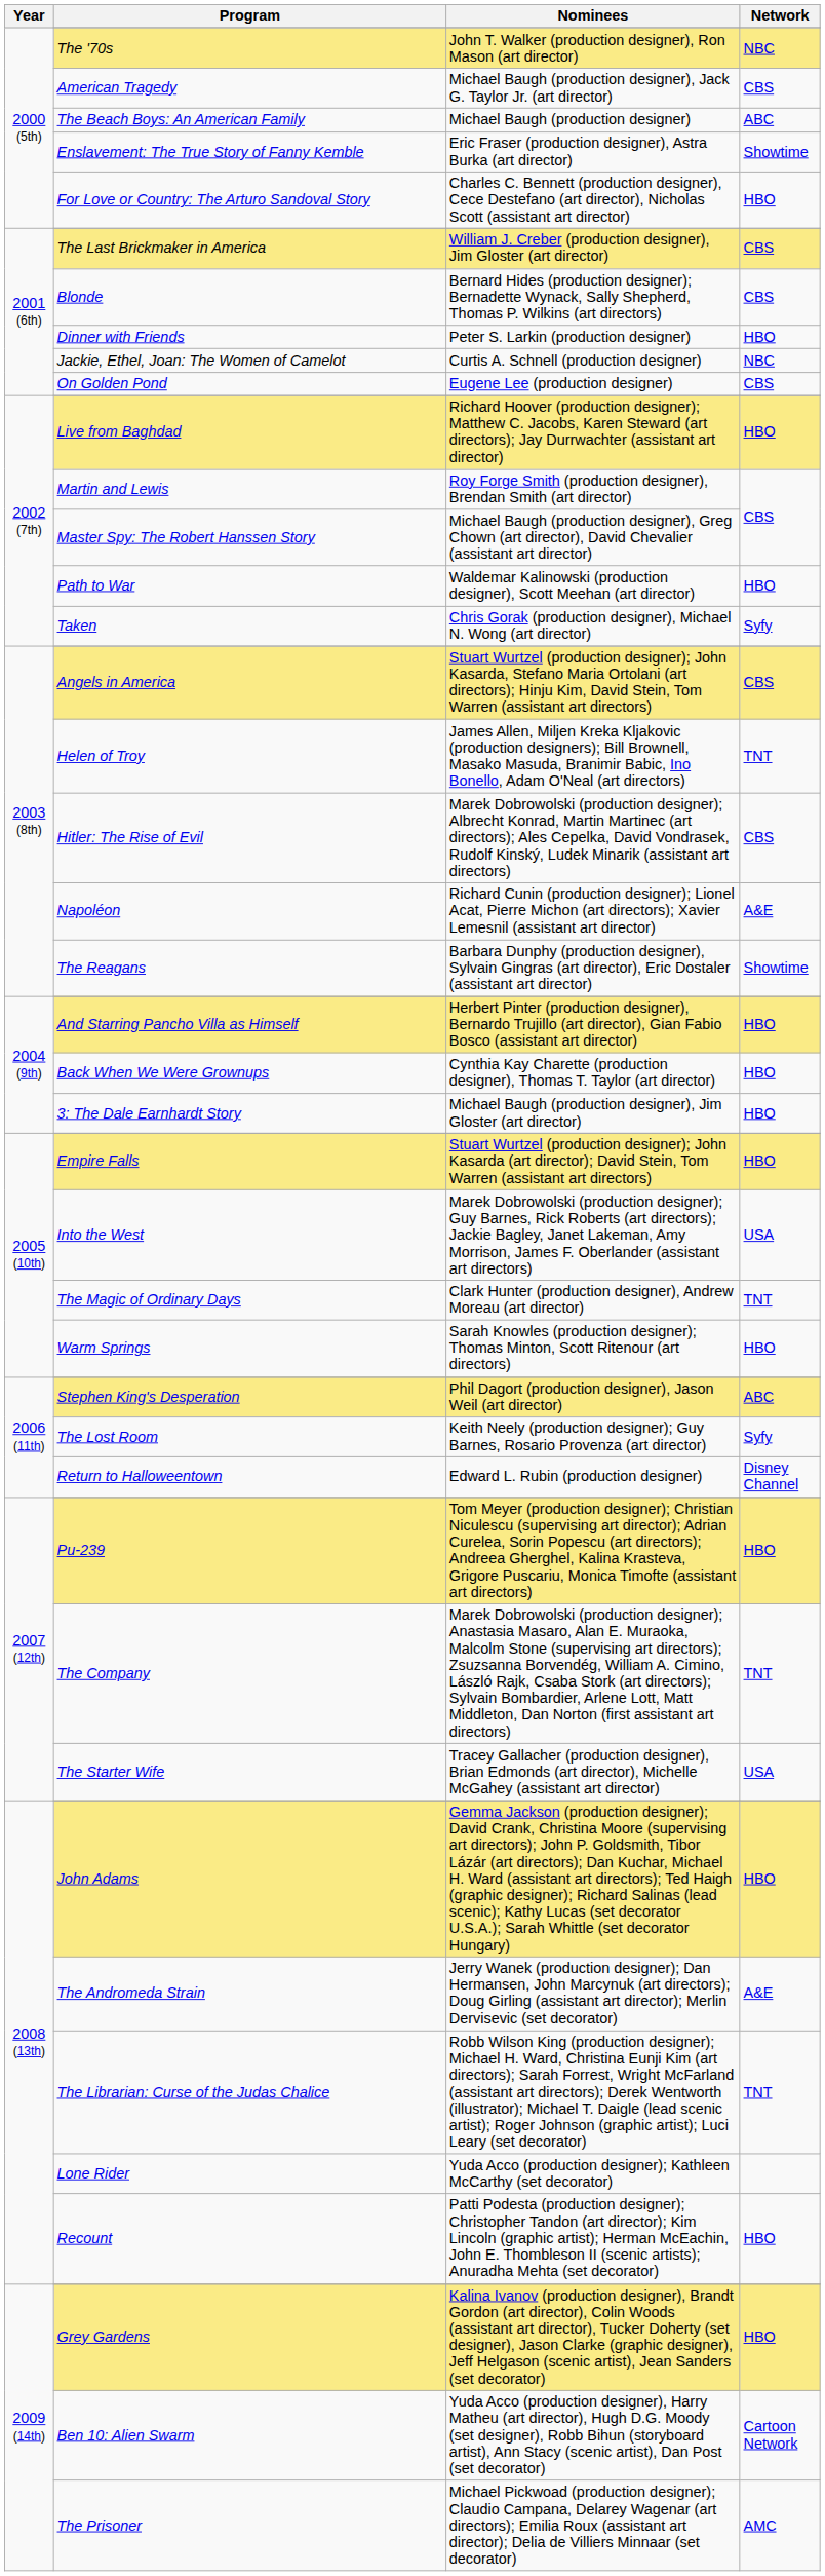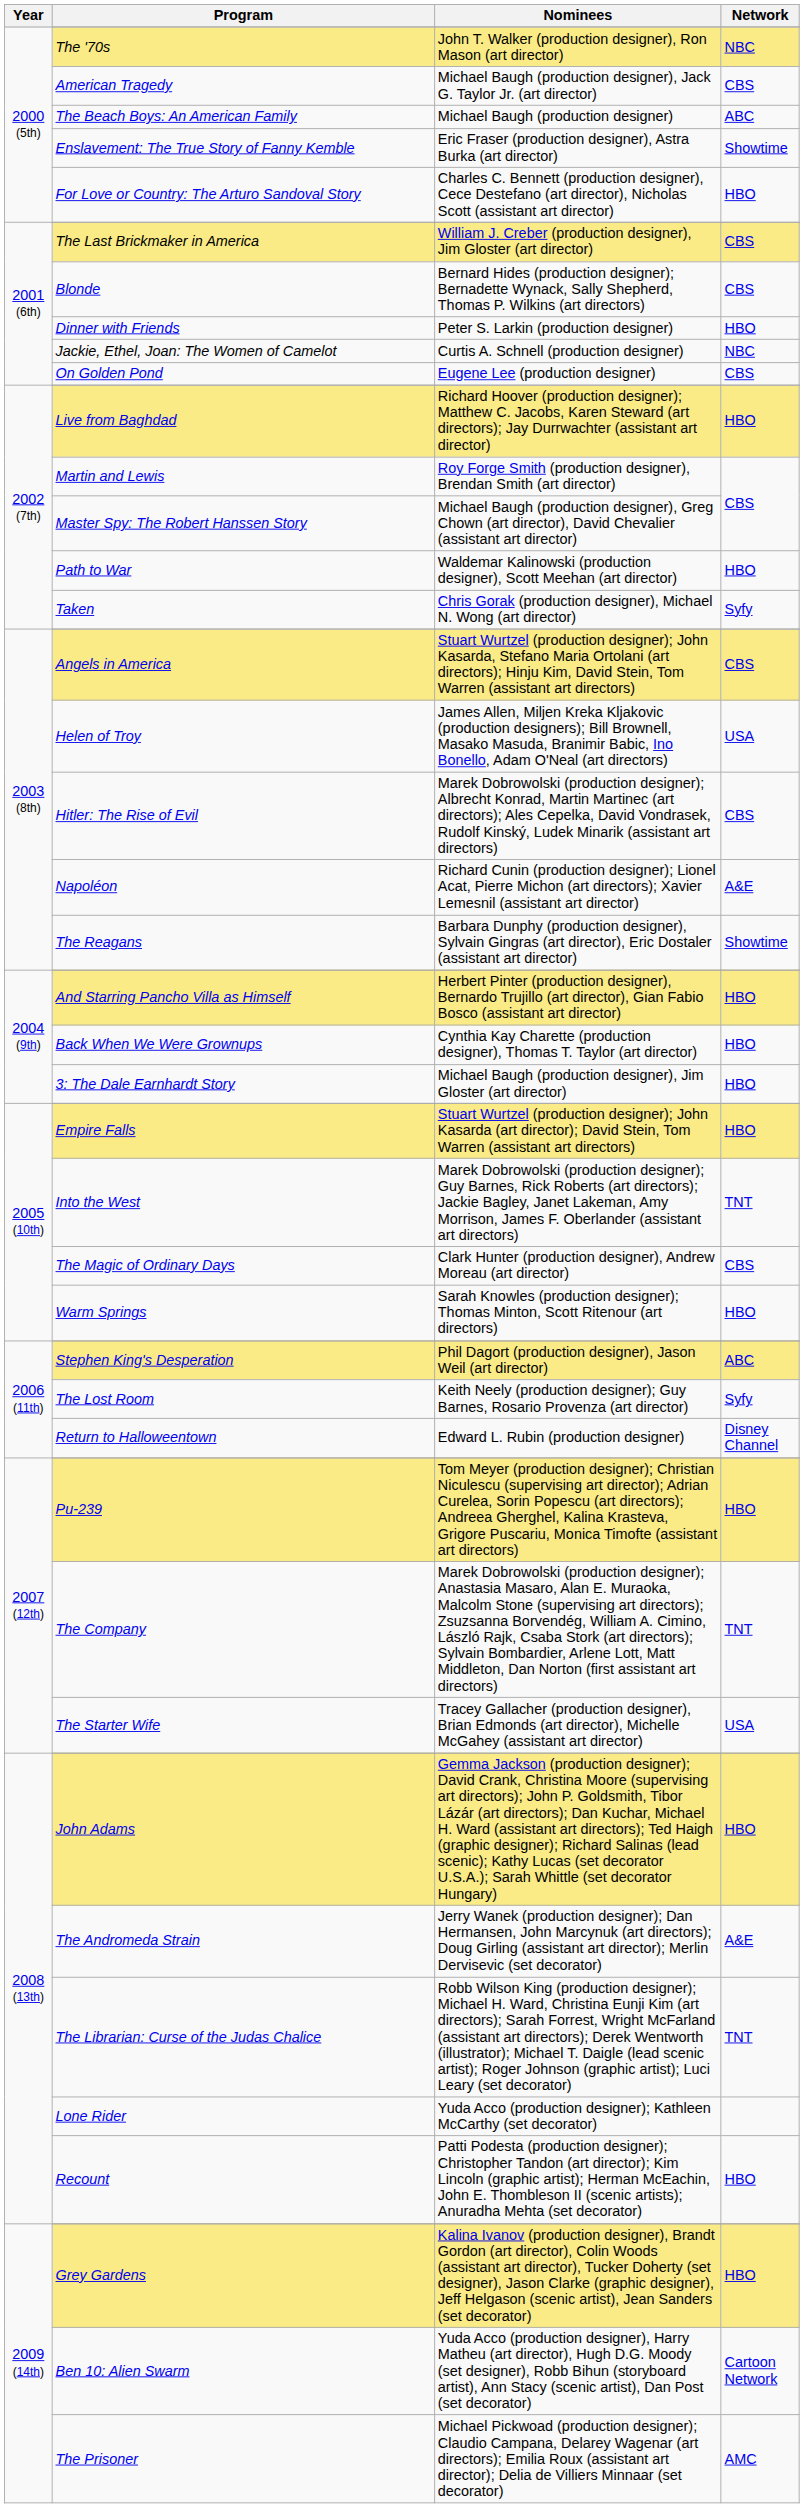Helen of Troy | Network: TNT -> USA
Into the West | Network: USA -> TNT
The Magic of Ordinary Days | Network: TNT -> CBS
